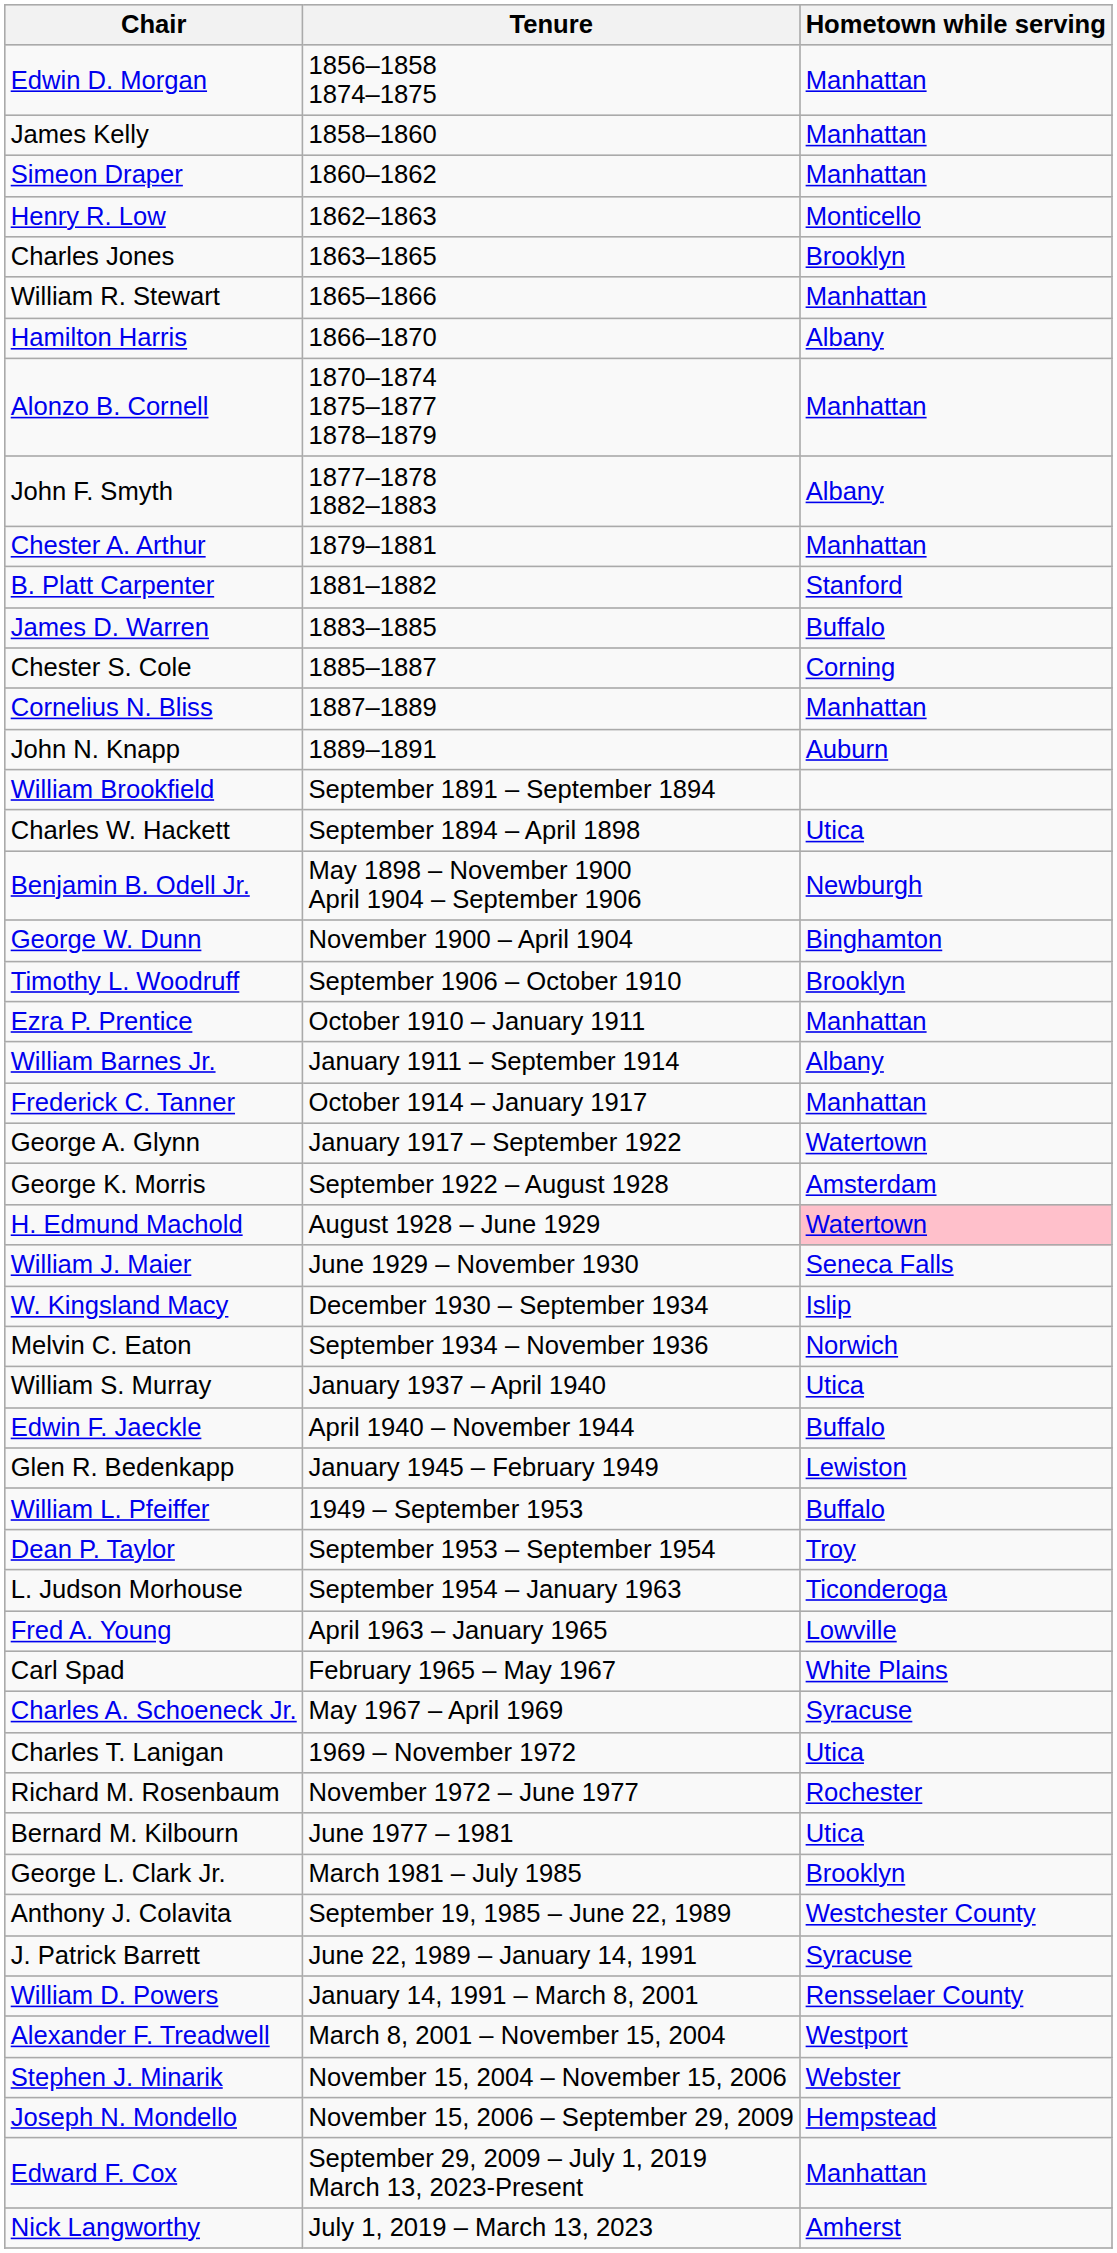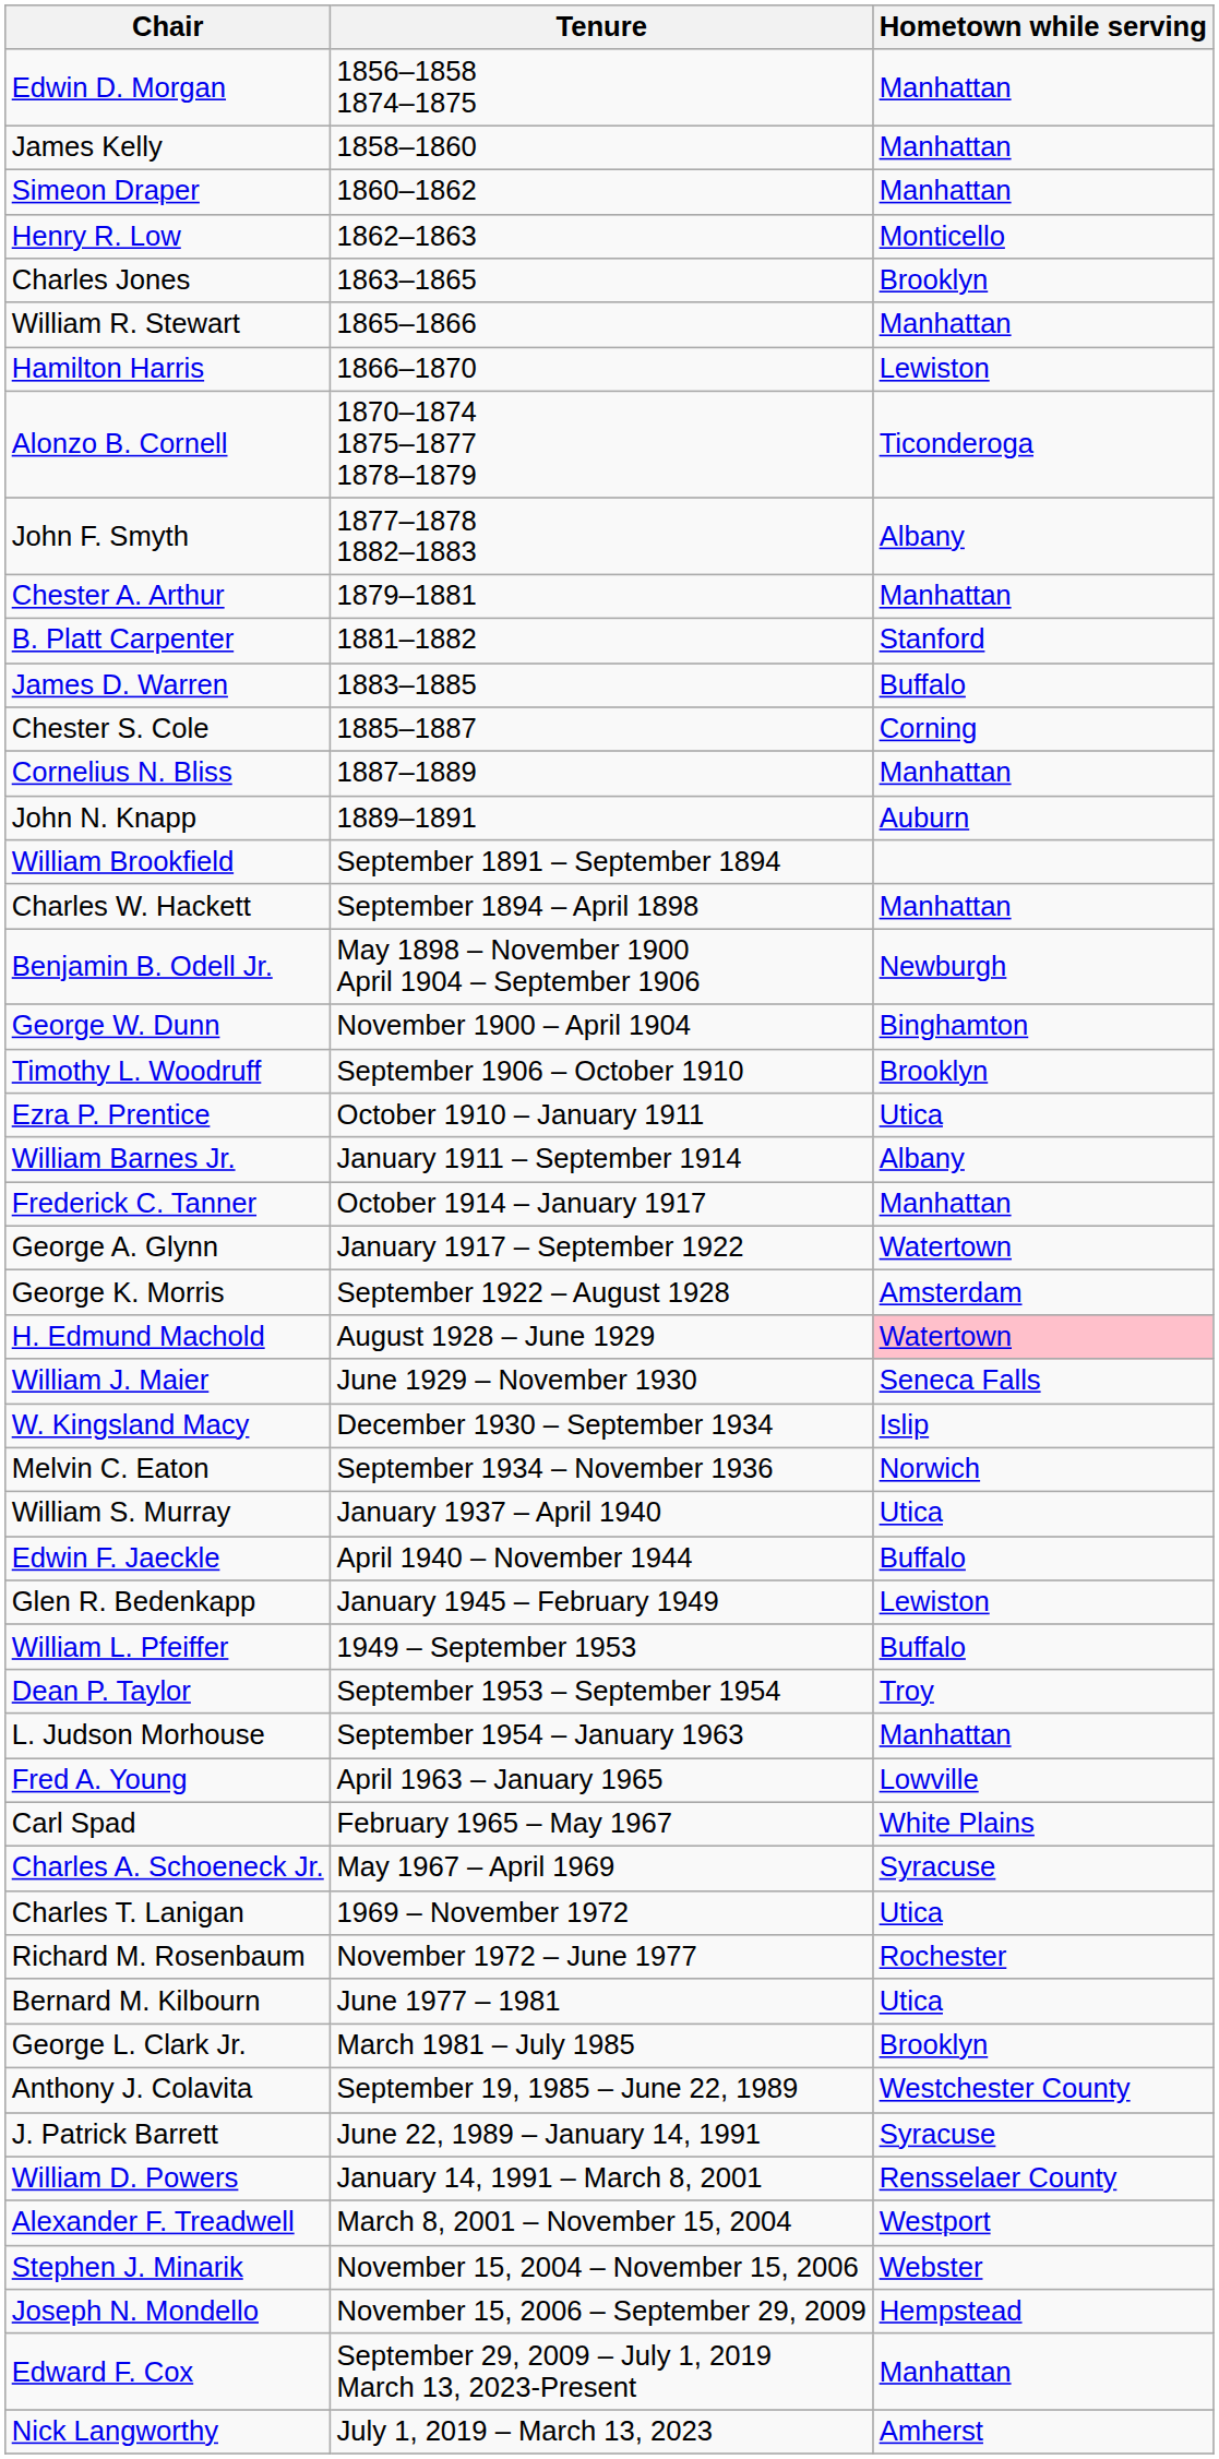Hamilton Harris | Hometown while serving: Albany -> Lewiston
Alonzo B. Cornell | Hometown while serving: Manhattan -> Ticonderoga
Charles W. Hackett | Hometown while serving: Utica -> Manhattan
Ezra P. Prentice | Hometown while serving: Manhattan -> Utica
L. Judson Morhouse | Hometown while serving: Ticonderoga -> Manhattan
